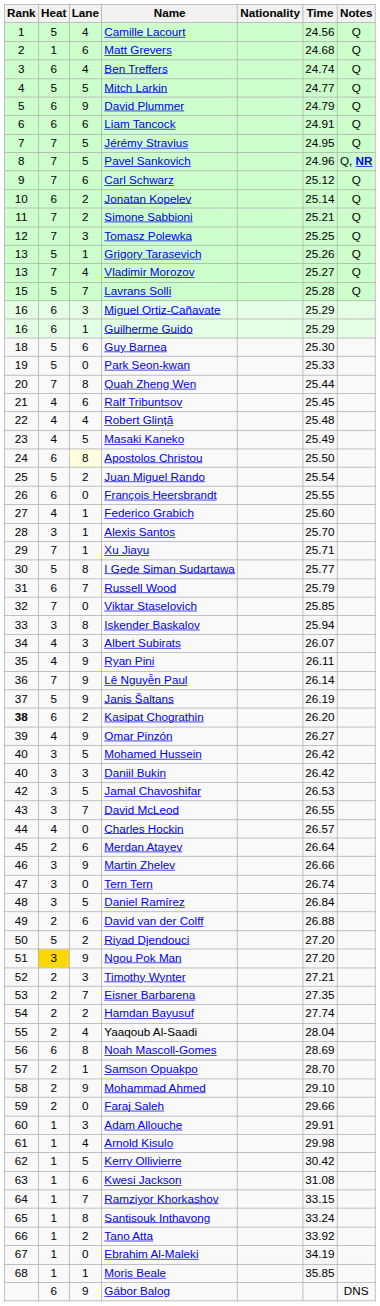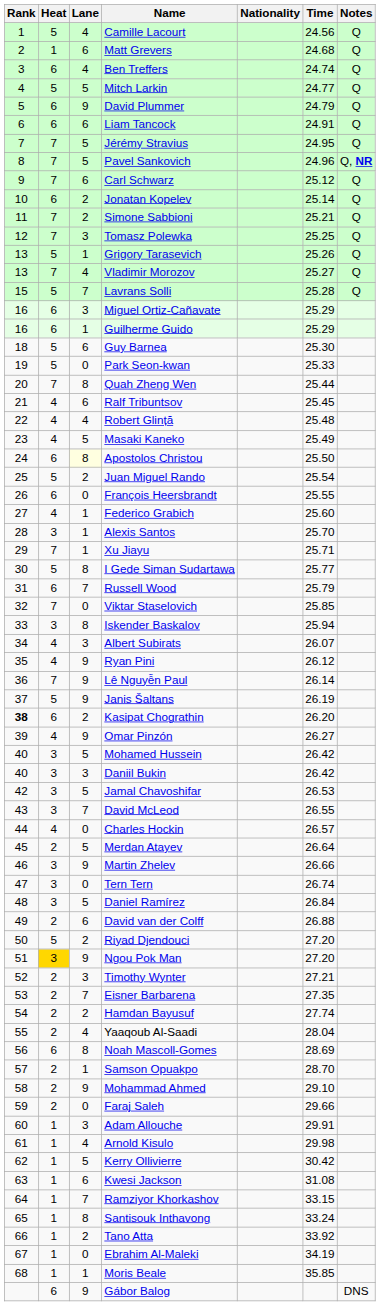Ryan Pini | Time: 26.11 -> 26.12
Merdan Atayev | Lane: 6 -> 5
